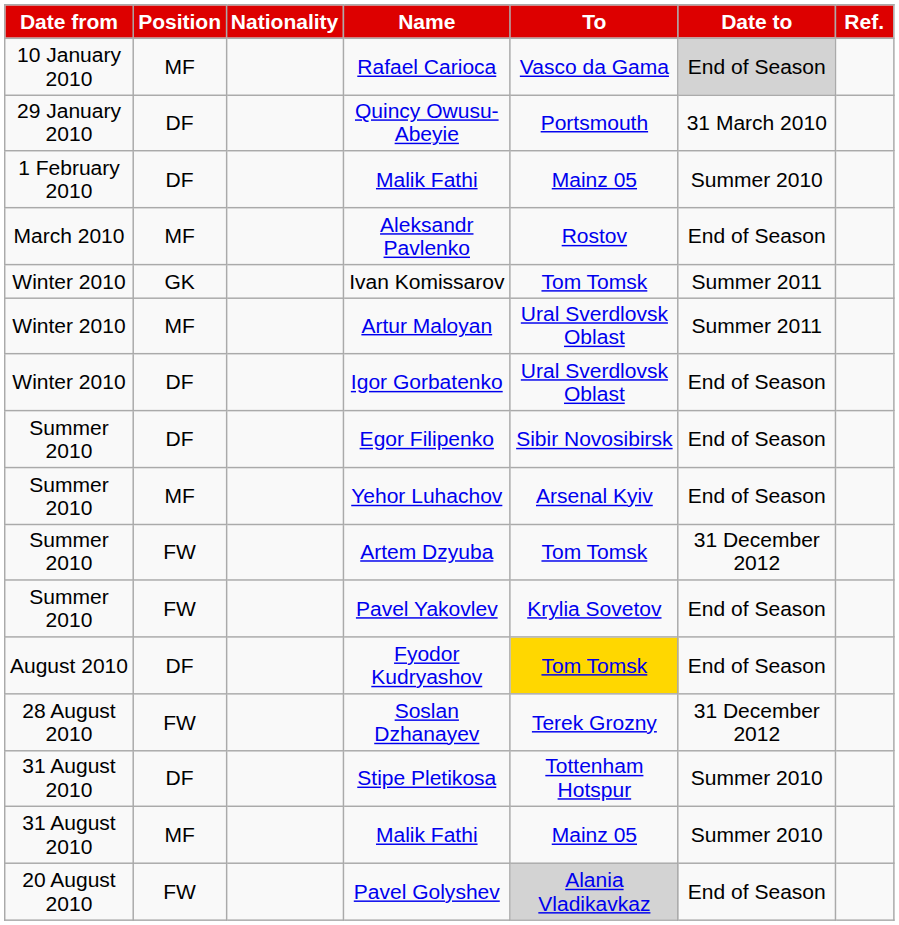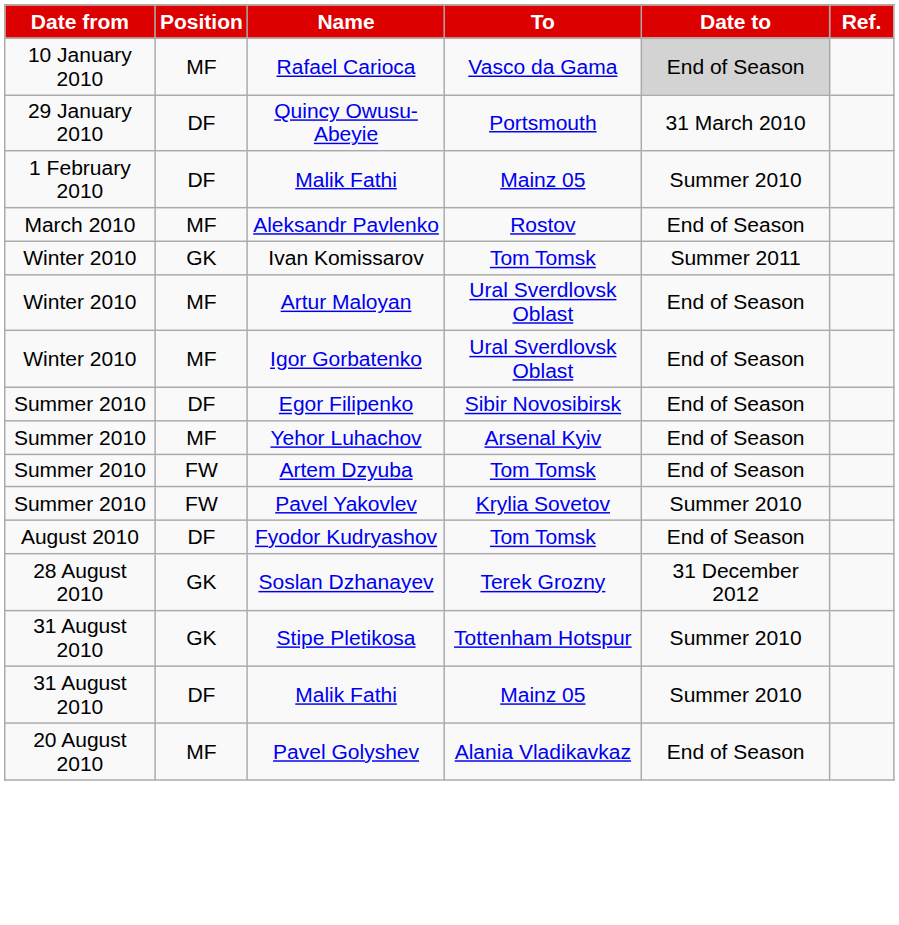- column: Nationality
Artur Maloyan | Date to: Summer 2011 -> End of Season
Igor Gorbatenko | Position: DF -> MF
Artem Dzyuba | Date to: 31 December 2012 -> End of Season
Pavel Yakovlev | Date to: End of Season -> Summer 2010
Fyodor Kudryashov | To: gold background -> no background
Soslan Dzhanayev | Position: FW -> GK
Stipe Pletikosa | Position: DF -> GK
31 August 2010 / Malik Fathi | Position: MF -> DF
Pavel Golyshev | Position: FW -> MF
Pavel Golyshev | To: lightgrey background -> no background
